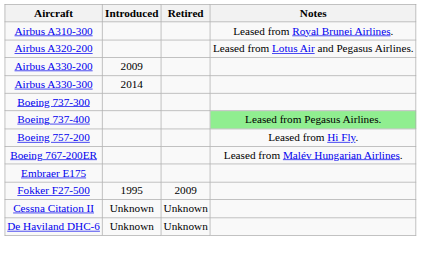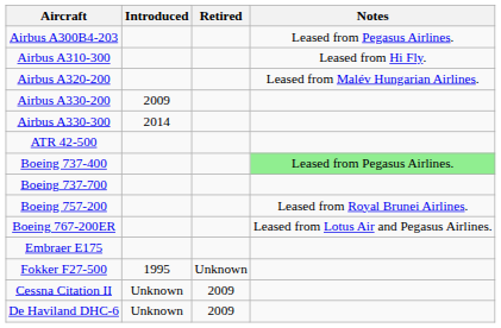+ row: Airbus A300B4-203 | Leased from Pegasus Airlines.
Airbus A310-300 | Notes: Leased from Royal Brunei Airlines. -> Leased from Hi Fly.
Airbus A320-200 | Notes: Leased from Lotus Air and Pegasus Airlines. -> Leased from Malév Hungarian Airlines.
+ row: ATR 42-500
- row: Boeing 737-300
+ row: Boeing 737-700
Boeing 757-200 | Notes: Leased from Hi Fly. -> Leased from Royal Brunei Airlines.
Boeing 767-200ER | Notes: Leased from Malév Hungarian Airlines. -> Leased from Lotus Air and Pegasus Airlines.
Fokker F27-500 | Retired: 2009 -> Unknown
Cessna Citation II | Retired: Unknown -> 2009
De Haviland DHC-6 | Retired: Unknown -> 2009
